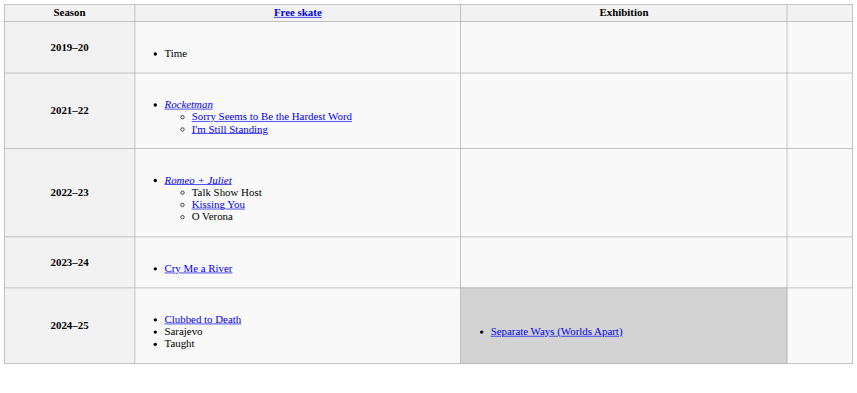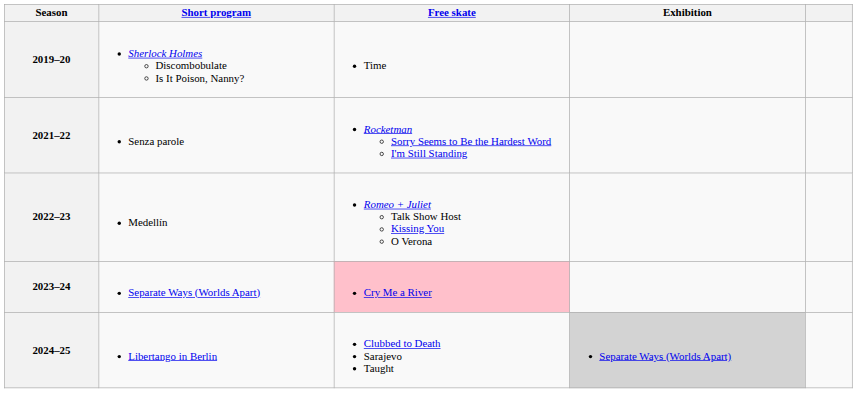+ column: Short program | Sherlock Holmes Discombobulate Is It Poison, Nanny? | Senza parole | Medellín | Separate Ways (Worlds Apart) | Libertango in Berlin
2023–24 | Free skate: no background -> pink background
